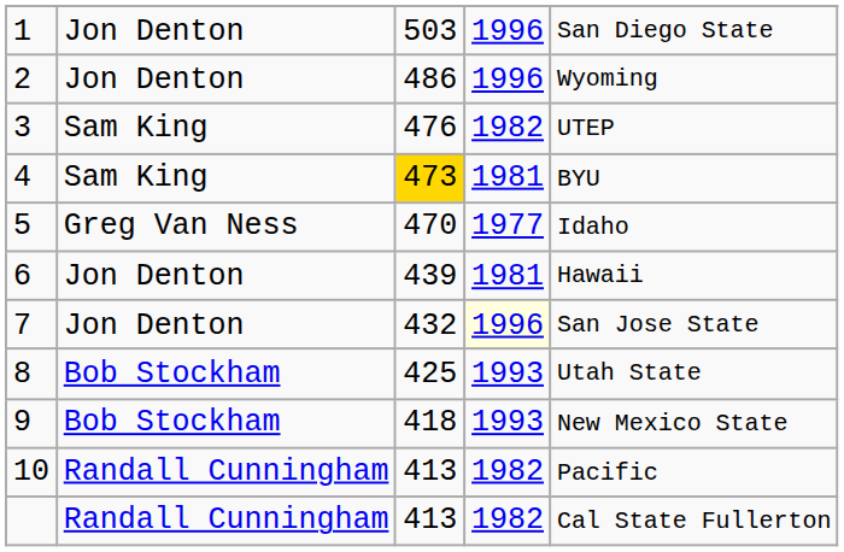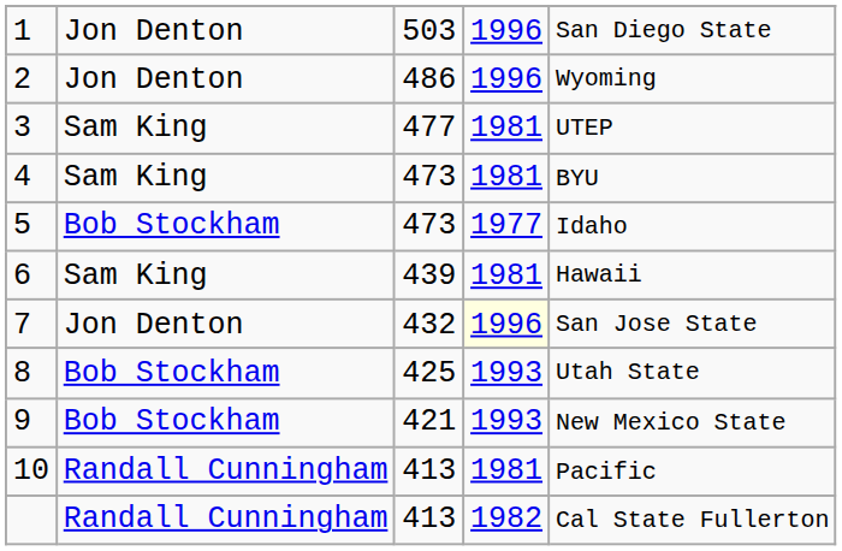3 | column 3: 476 -> 477
3 | column 4: 1982 -> 1981
4 | column 3: gold background -> no background
5 | column 2: Greg Van Ness -> Bob Stockham
5 | column 3: 470 -> 473
6 | column 2: Jon Denton -> Sam King
9 | column 3: 418 -> 421
10 | column 4: 1982 -> 1981
